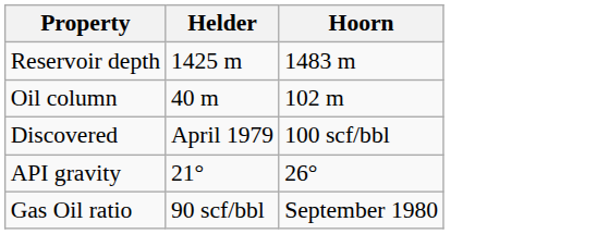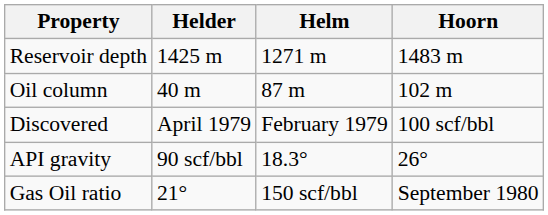+ column: Helm | 1271 m | 87 m | February 1979 | 18.3° | 150 scf/bbl
API gravity | Helder: 21° -> 90 scf/bbl
Gas Oil ratio | Helder: 90 scf/bbl -> 21°
